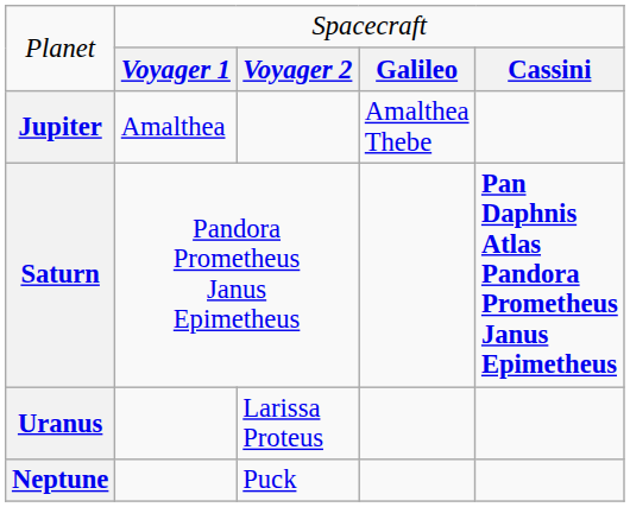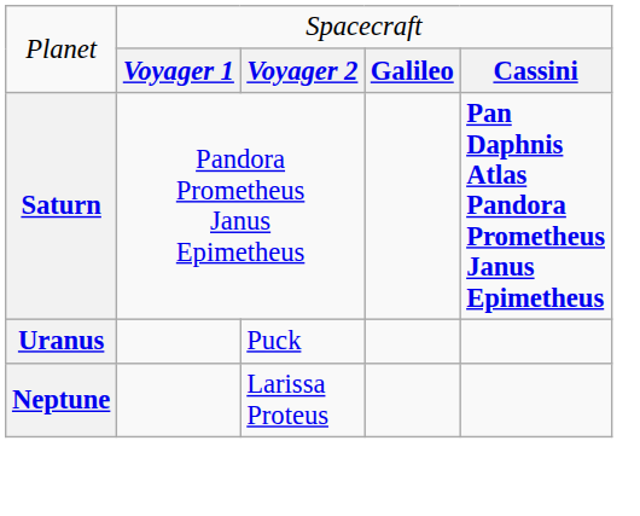- row: Jupiter | Amalthea | Amalthea Thebe
Uranus | column 3: Larissa Proteus -> Puck
Neptune | column 3: Puck -> Larissa Proteus
